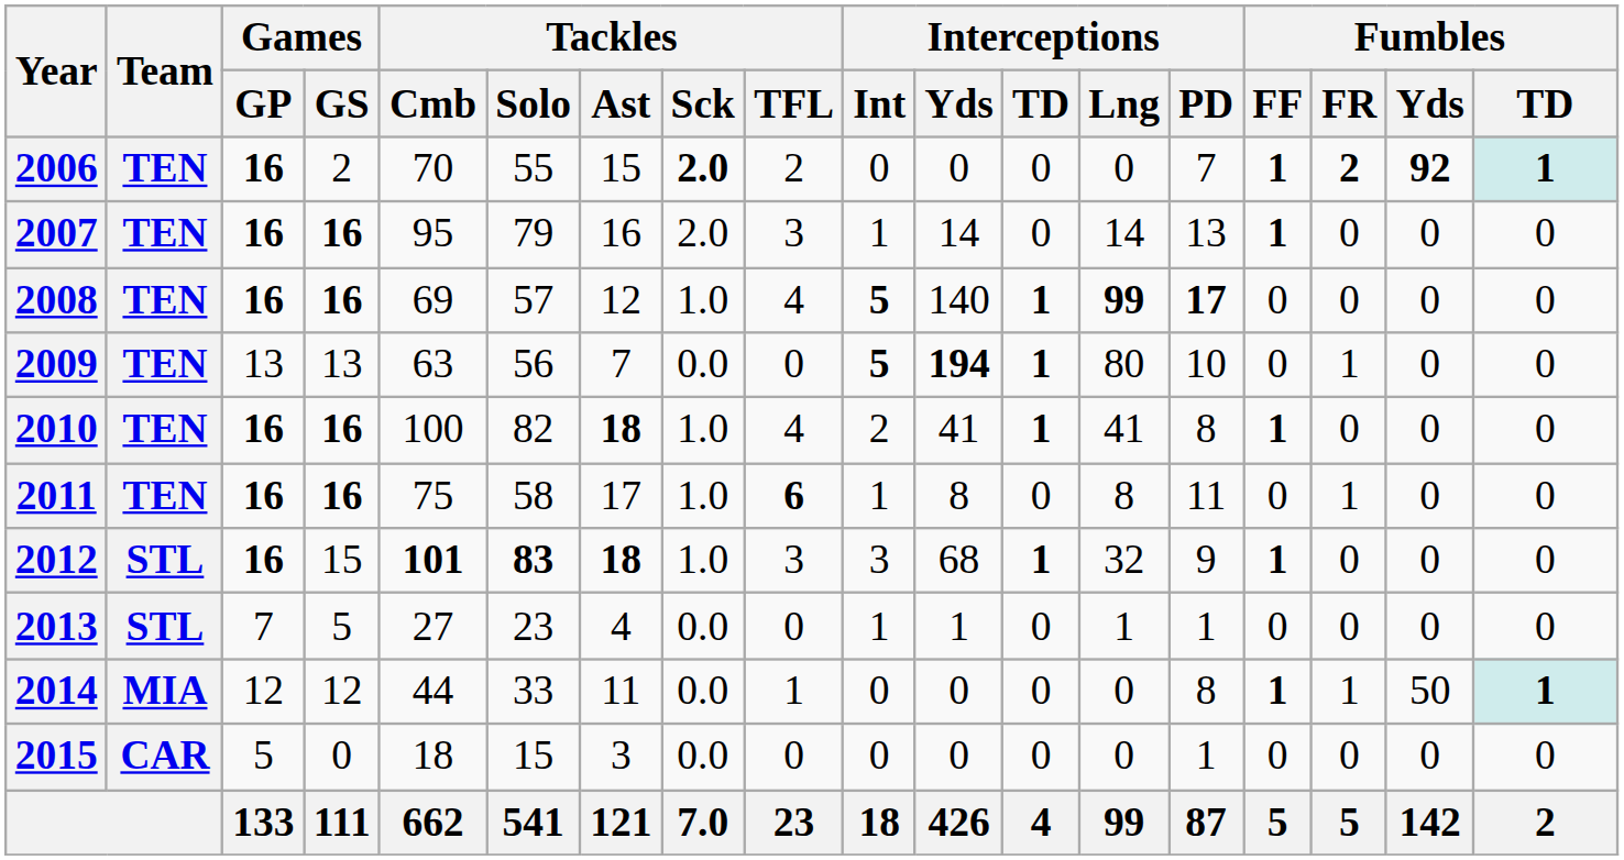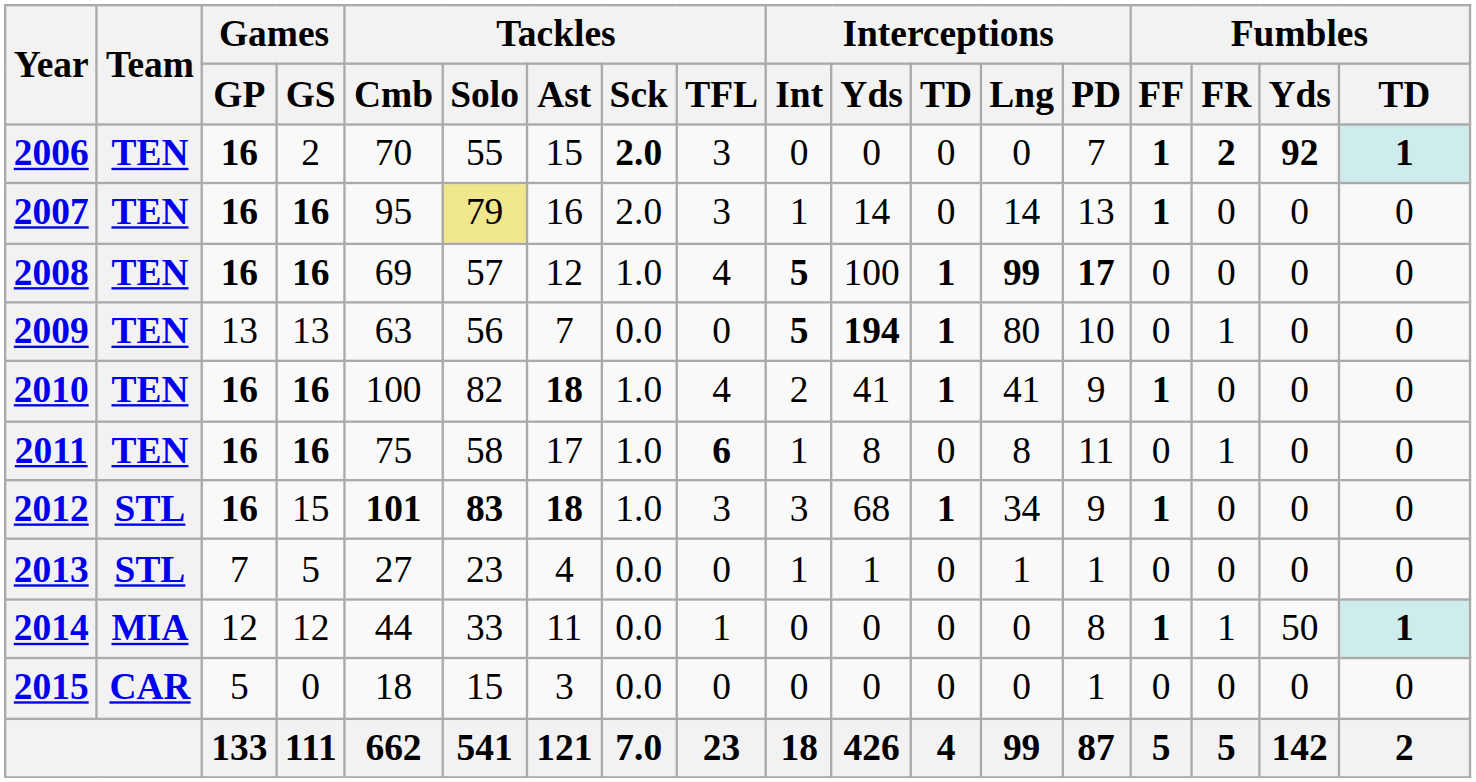2006 | Tackles / TFL: 2 -> 3
2007 | Tackles / Solo: no background -> khaki background
2008 | Interceptions / Yds: 140 -> 100
2010 | Interceptions / PD: 8 -> 9
2012 | Interceptions / Lng: 32 -> 34
